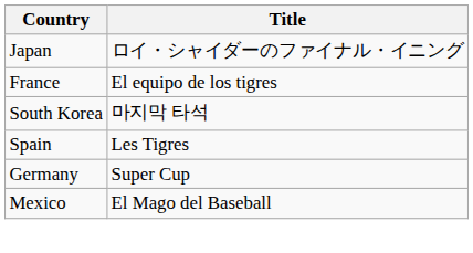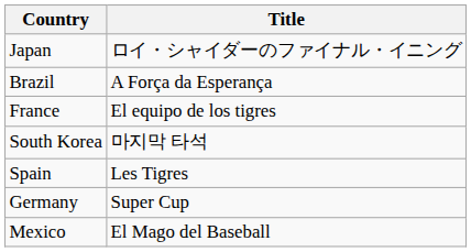+ row: Brazil | A Força da Esperança
